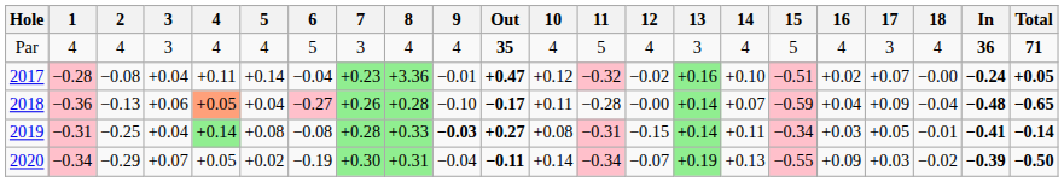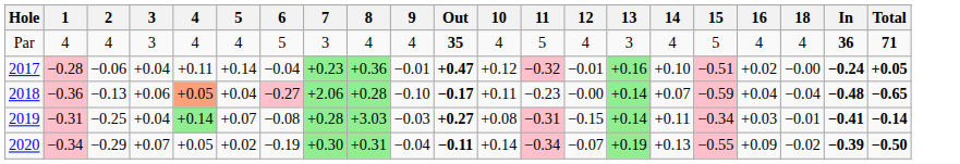- column: 17 | 3 | +0.07 | +0.09 | +0.05 | +0.03
2017 | 2: −0.08 -> −0.06
2017 | 8: +3.36 -> +0.36
2017 | 12: −0.02 -> −0.01
2018 | 7: +0.26 -> +2.06
2018 | 11: −0.28 -> −0.23
2019 | 5: +0.08 -> +0.07
2019 | 8: +0.33 -> +3.03
2019 | 9: bold -> normal
